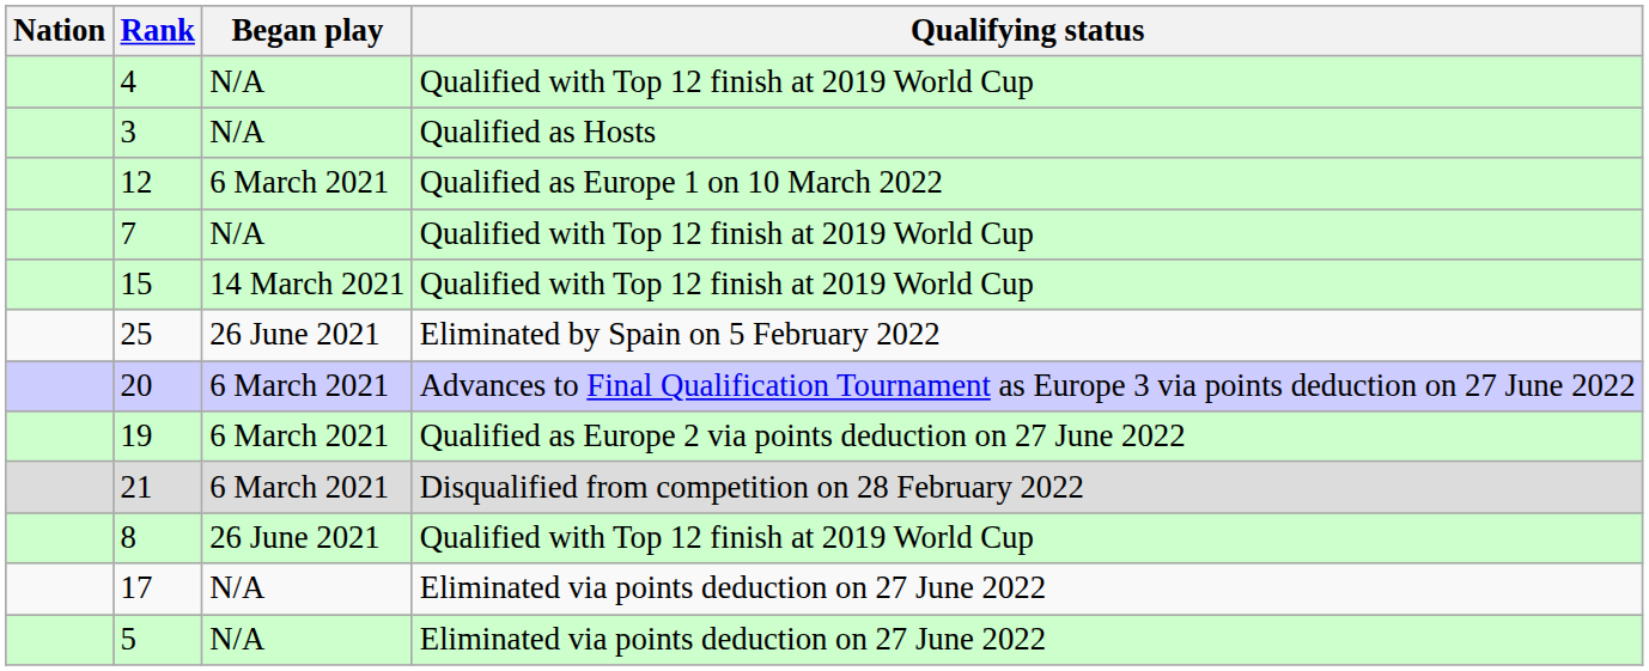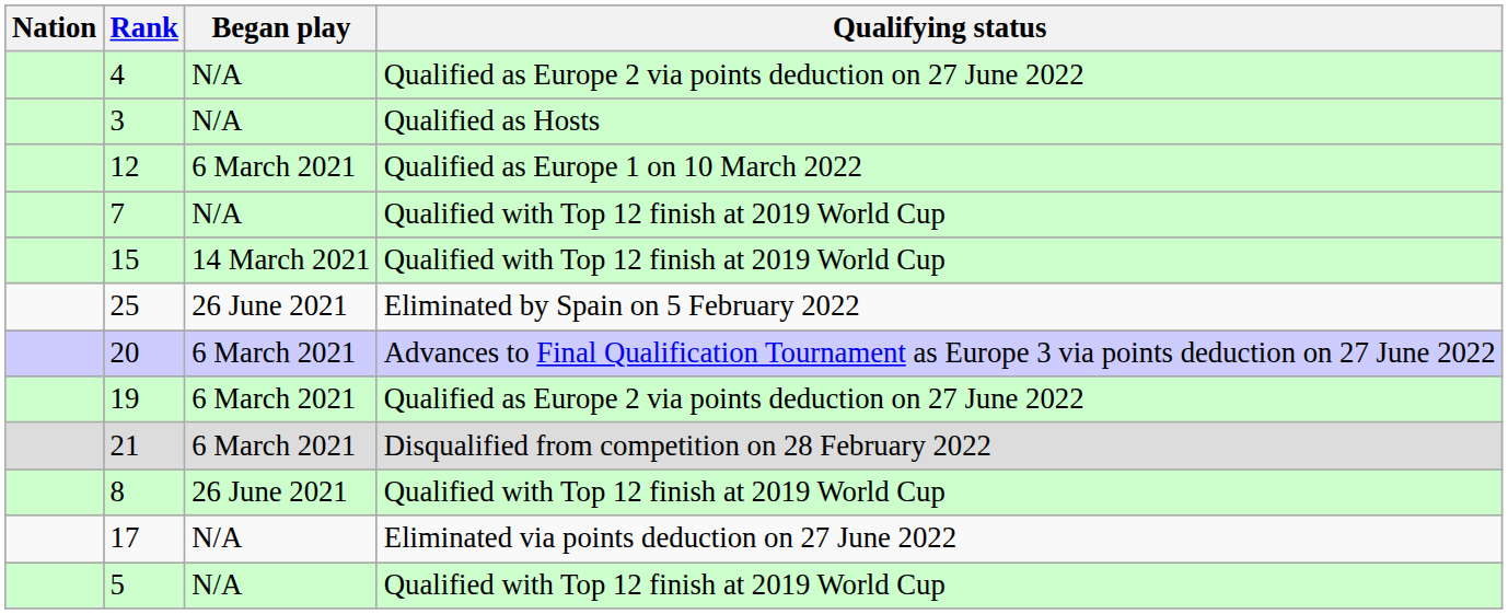4 | Qualifying status: Qualified with Top 12 finish at 2019 World Cup -> Qualified as Europe 2 via points deduction on 27 June 2022
5 | Qualifying status: Eliminated via points deduction on 27 June 2022 -> Qualified with Top 12 finish at 2019 World Cup
